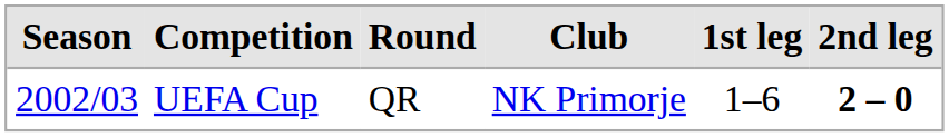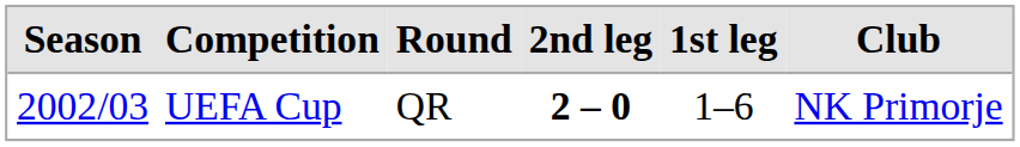columns swapped: Club <-> 2nd leg
